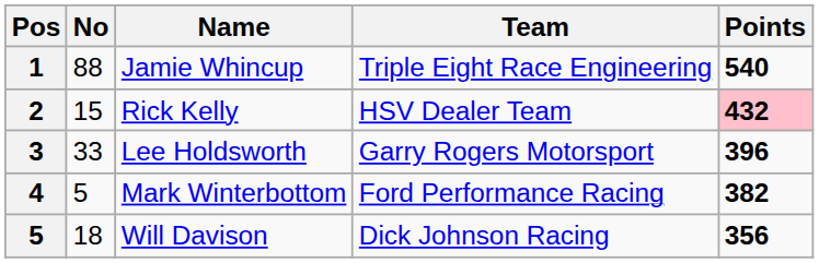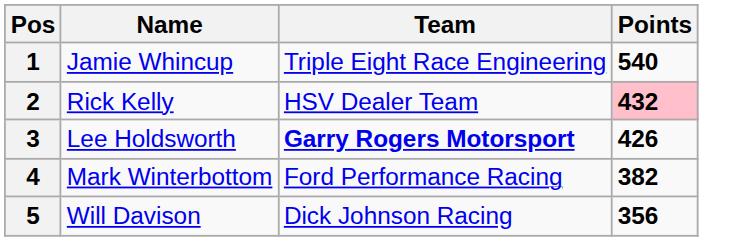- column: No | 88 | 15 | 33 | 5 | 18
Lee Holdsworth | Team: normal -> bold
Lee Holdsworth | Points: 396 -> 426
